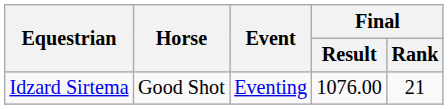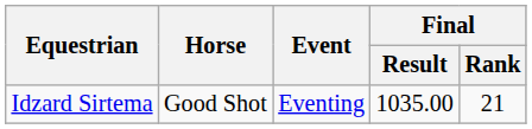Idzard Sirtema | Final / Result: 1076.00 -> 1035.00
